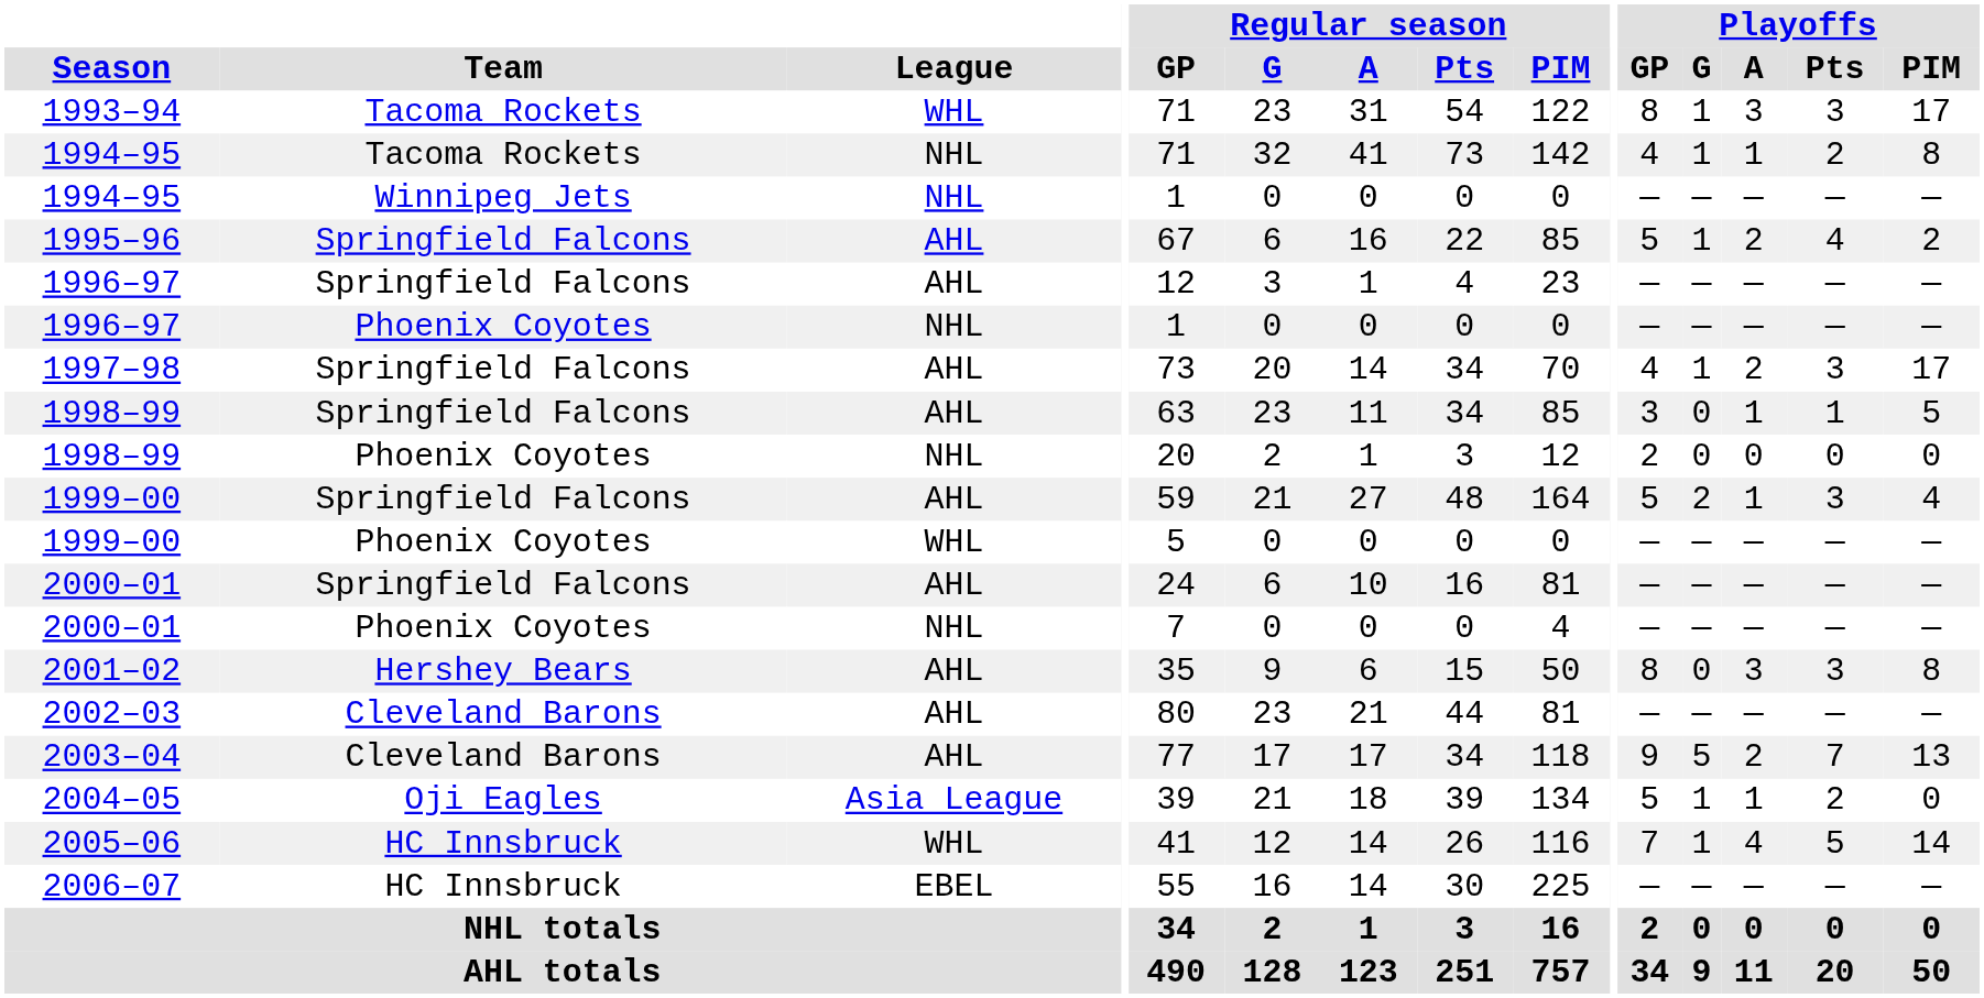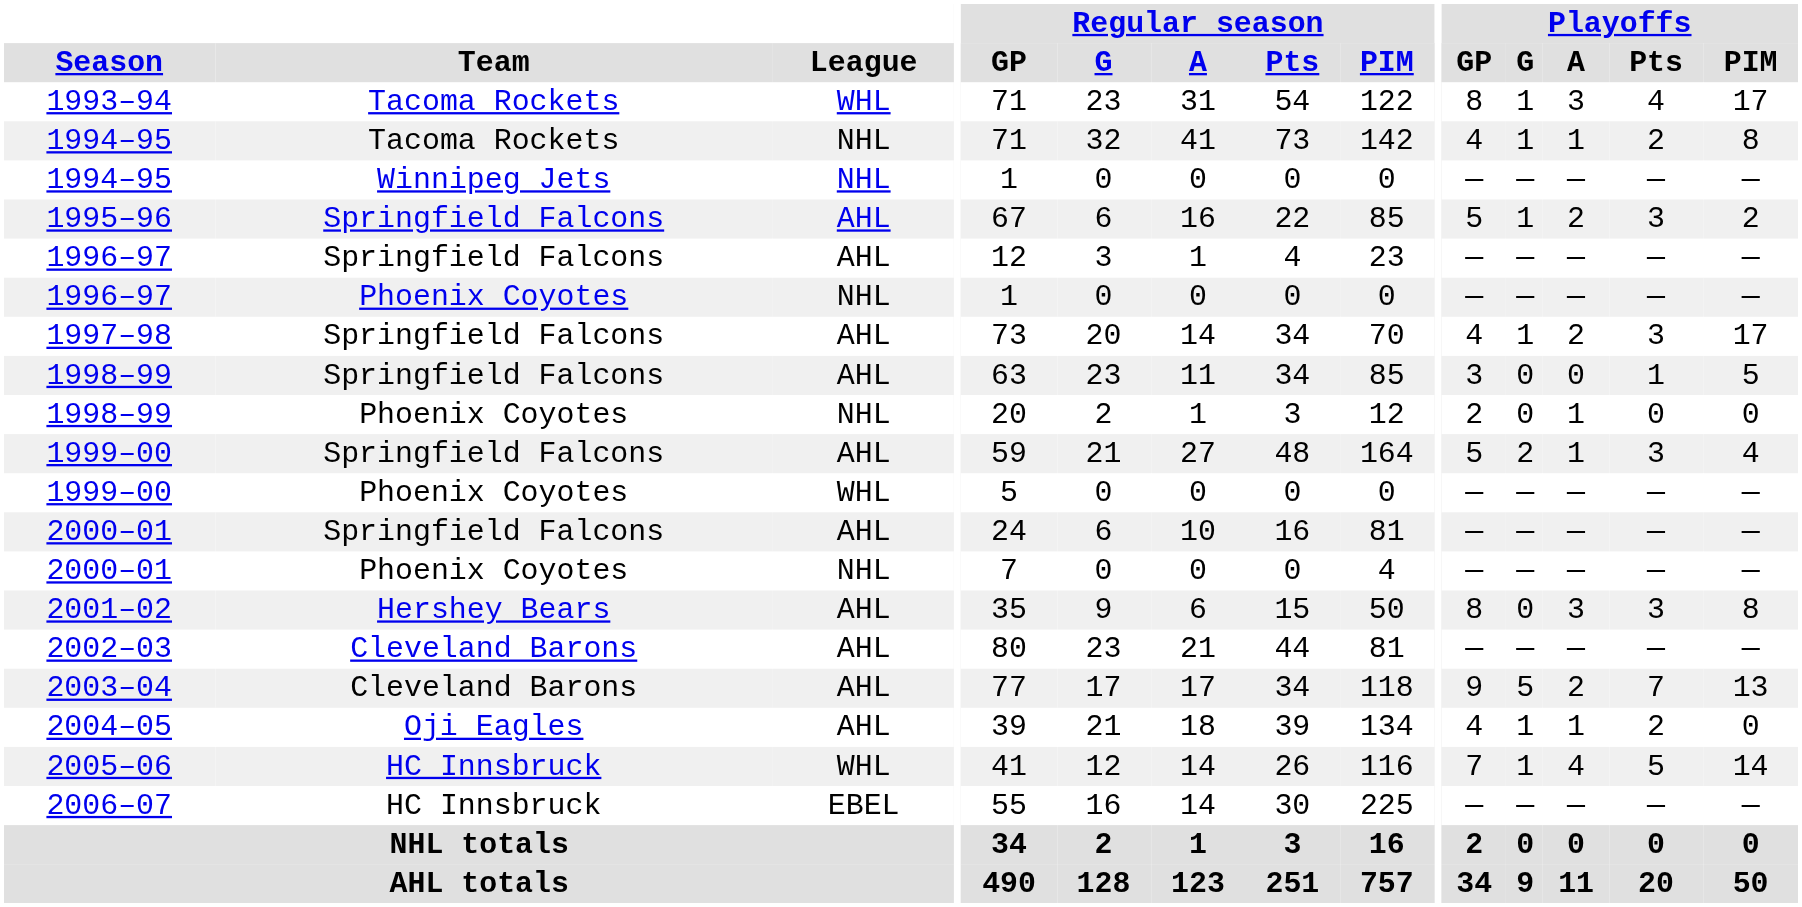1993–94 | Playoffs / Pts: 3 -> 4
1995–96 | Playoffs / Pts: 4 -> 3
1998–99 / Springfield Falcons | Playoffs / A: 1 -> 0
1998–99 / Phoenix Coyotes | Playoffs / A: 0 -> 1
2004–05 | League: Asia League -> AHL
2004–05 | Playoffs / GP: 5 -> 4
